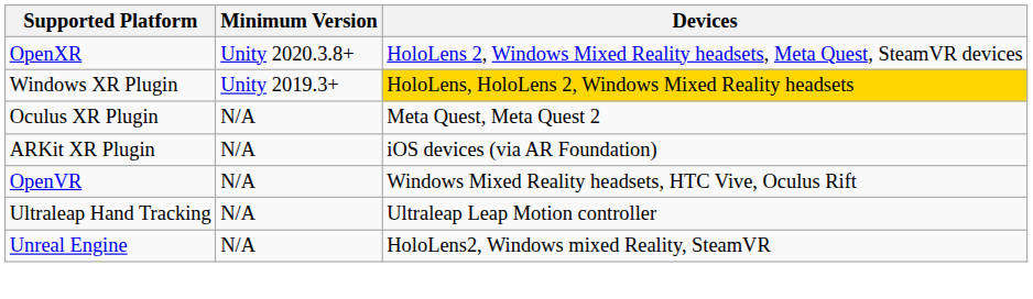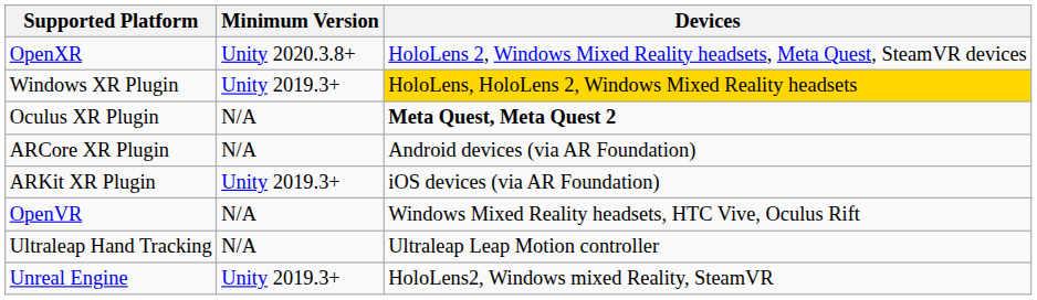Oculus XR Plugin | Devices: normal -> bold
+ row: ARCore XR Plugin | N/A | Android devices (via AR Foundation)
ARKit XR Plugin | Minimum Version: N/A -> Unity 2019.3+
Unreal Engine | Minimum Version: N/A -> Unity 2019.3+
